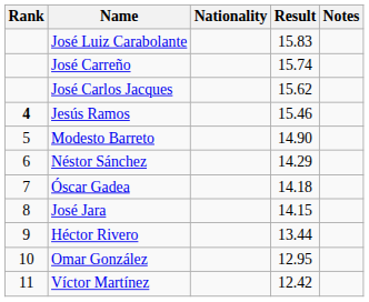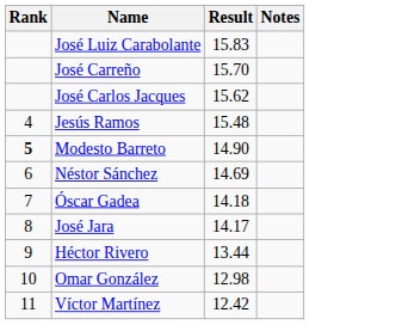- column: Nationality
José Carreño | Result: 15.74 -> 15.70
Jesús Ramos | Rank: bold -> normal
Jesús Ramos | Result: 15.46 -> 15.48
Modesto Barreto | Rank: normal -> bold
Néstor Sánchez | Result: 14.29 -> 14.69
José Jara | Result: 14.15 -> 14.17
Omar González | Result: 12.95 -> 12.98
